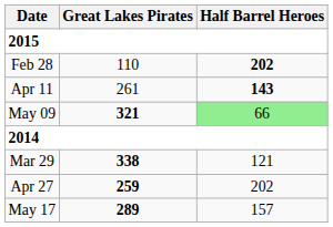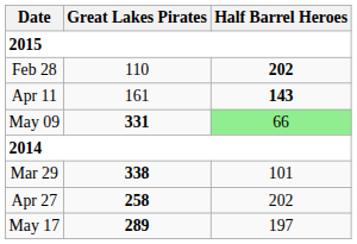Apr 11 | Great Lakes Pirates: 261 -> 161
May 09 | Great Lakes Pirates: 321 -> 331
Mar 29 | Half Barrel Heroes: 121 -> 101
Apr 27 | Great Lakes Pirates: 259 -> 258
May 17 | Half Barrel Heroes: 157 -> 197
